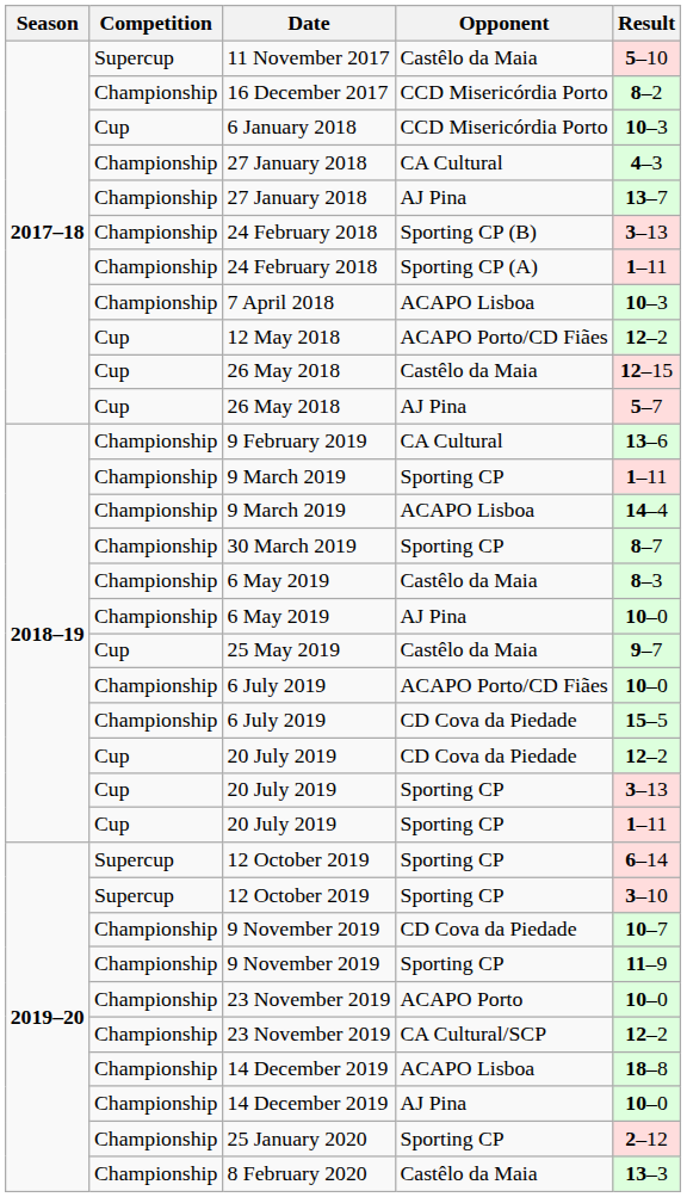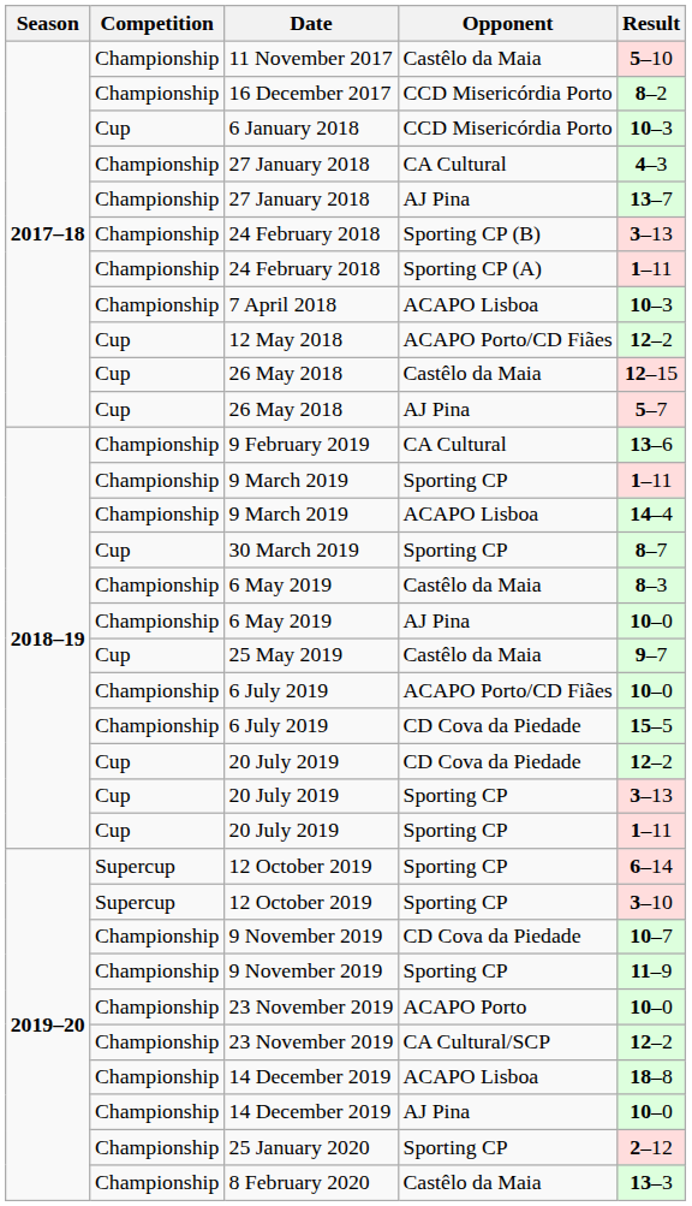11 November 2017 | Competition: Supercup -> Championship
30 March 2019 | Competition: Championship -> Cup
